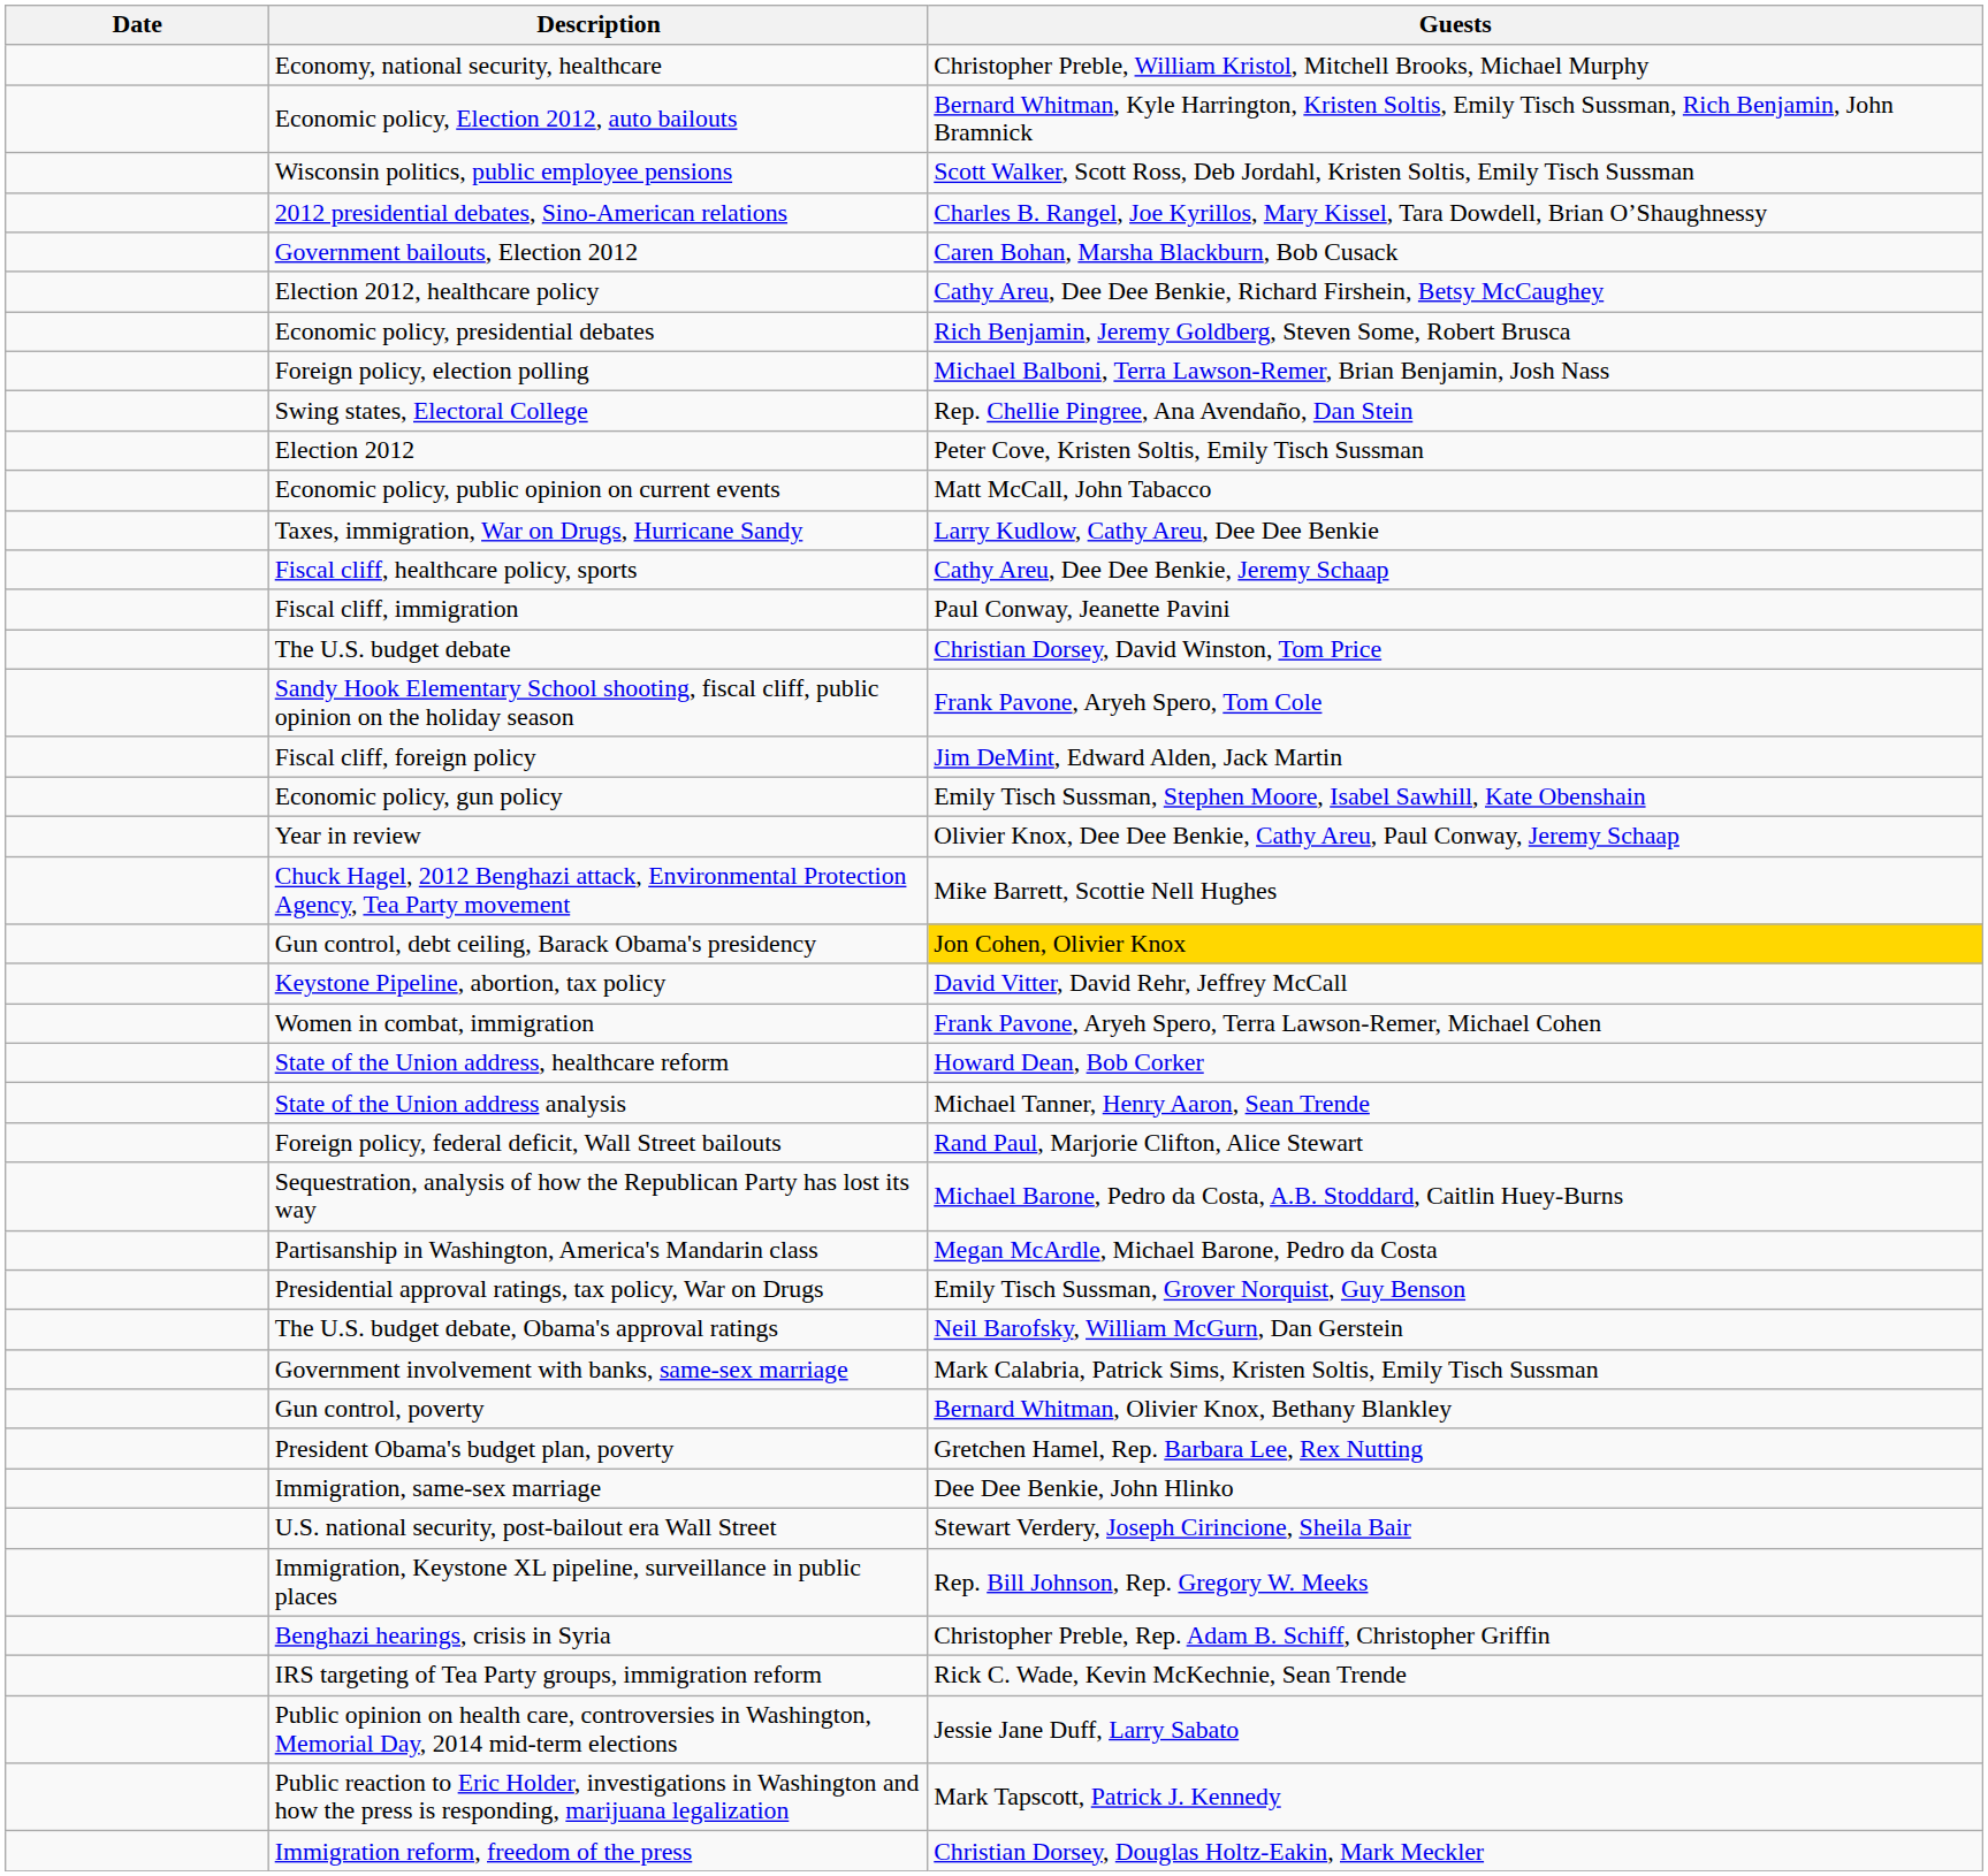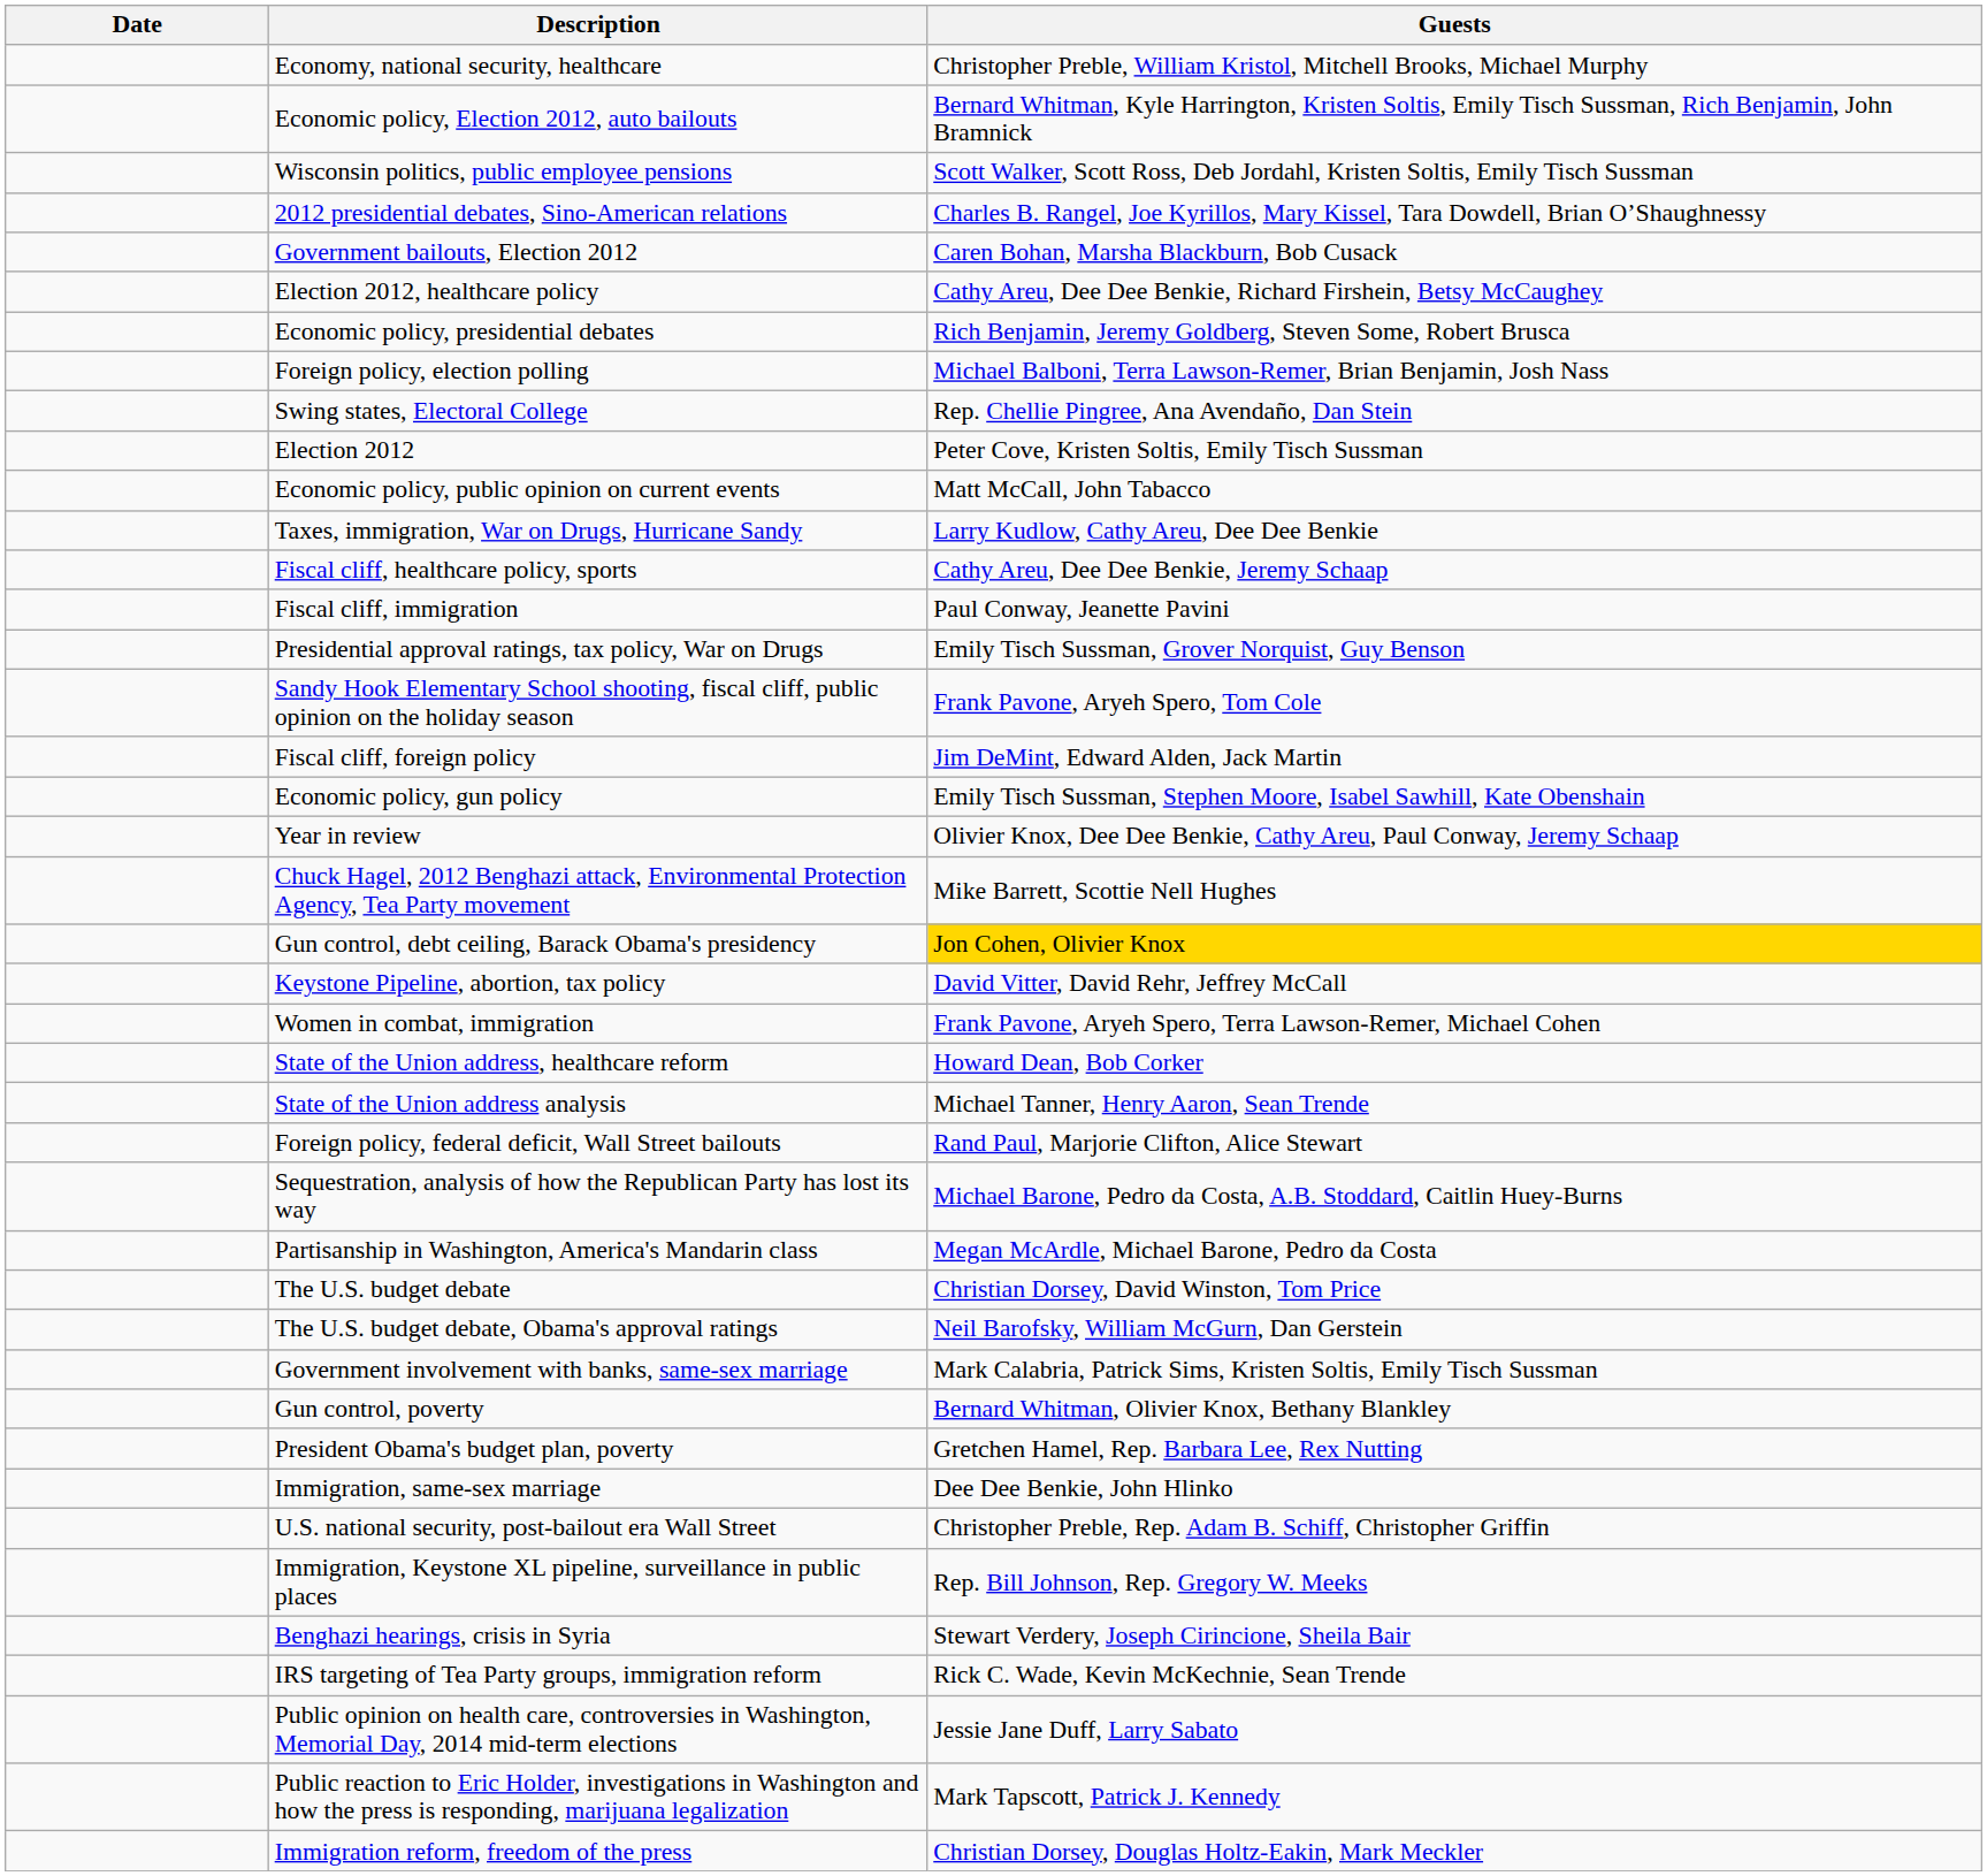rows swapped: Presidential approval ratings, tax policy, War on Drugs <-> The U.S. budget debate
U.S. national security, post-bailout era Wall Street | Guests: Stewart Verdery, Joseph Cirincione, Sheila Bair -> Christopher Preble, Rep. Adam B. Schiff, Christopher Griffin
Benghazi hearings, crisis in Syria | Guests: Christopher Preble, Rep. Adam B. Schiff, Christopher Griffin -> Stewart Verdery, Joseph Cirincione, Sheila Bair
